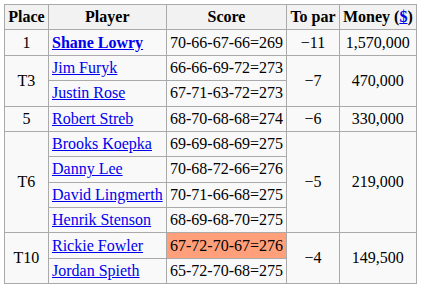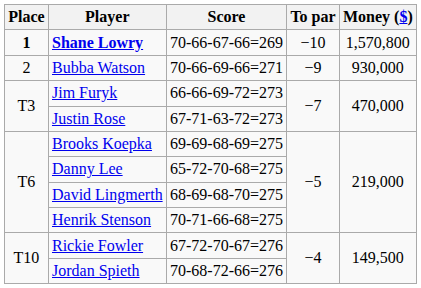Shane Lowry | Place: normal -> bold
Shane Lowry | To par: −11 -> −10
Shane Lowry | Money ($): 1,570,000 -> 1,570,800
+ row: 2 | Bubba Watson | 70-66-69-66=271 | −9 | 930,000
- row: 5 | Robert Streb | 68-70-68-68=274 | −6 | 330,000
Danny Lee | Score: 70-68-72-66=276 -> 65-72-70-68=275
David Lingmerth | Score: 70-71-66-68=275 -> 68-69-68-70=275
Henrik Stenson | Score: 68-69-68-70=275 -> 70-71-66-68=275
Rickie Fowler | Score: lightsalmon background -> no background
Jordan Spieth | Score: 65-72-70-68=275 -> 70-68-72-66=276
